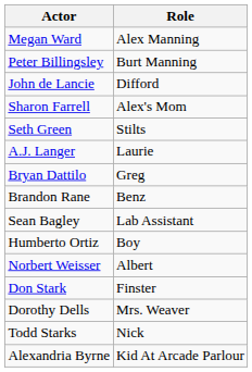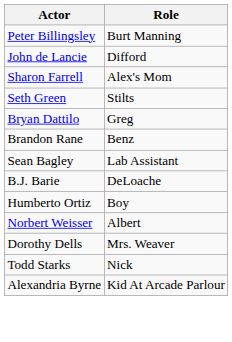- row: Megan Ward | Alex Manning
- row: A.J. Langer | Laurie
+ row: B.J. Barie | DeLoache
- row: Don Stark | Finster
